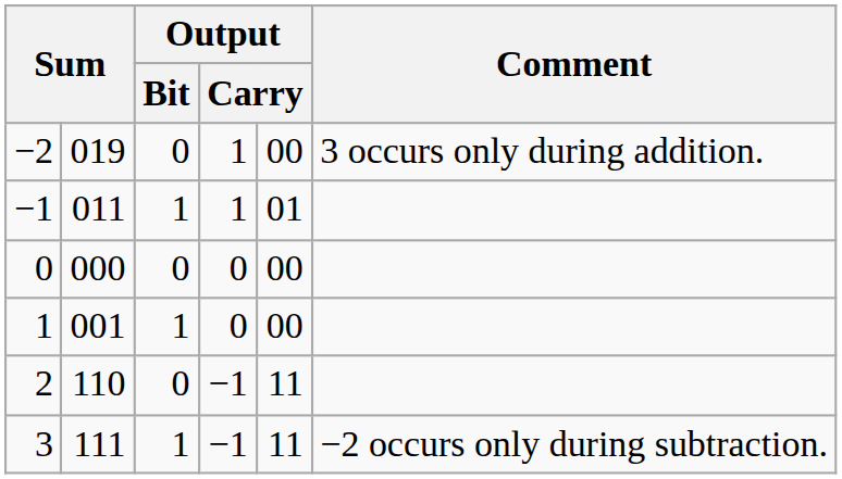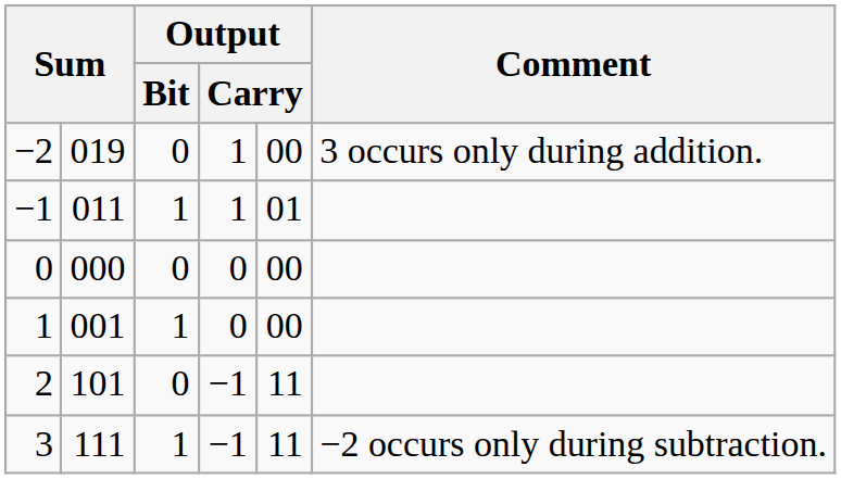2 | column 2: 110 -> 101
